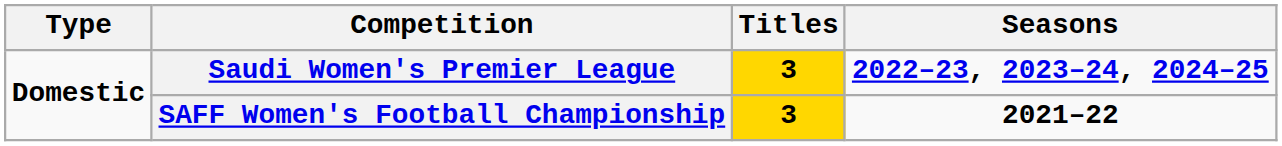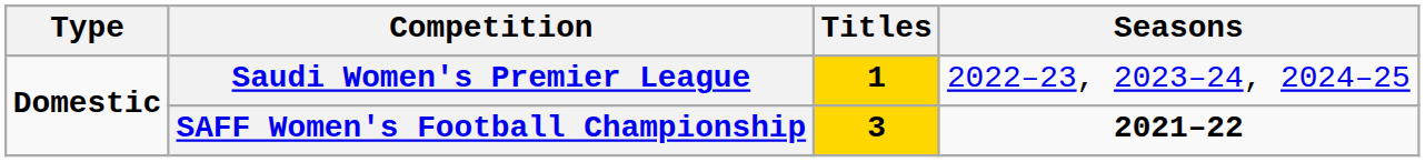Saudi Women's Premier League | Titles: 3 -> 1
Saudi Women's Premier League | Seasons: bold -> normal
